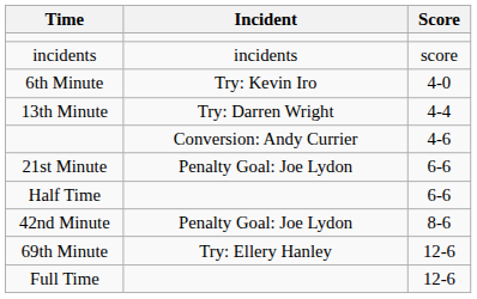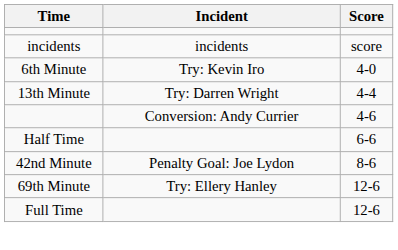- row: 21st Minute | Penalty Goal: Joe Lydon | 6-6
